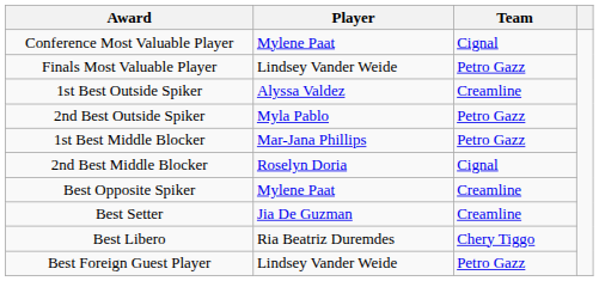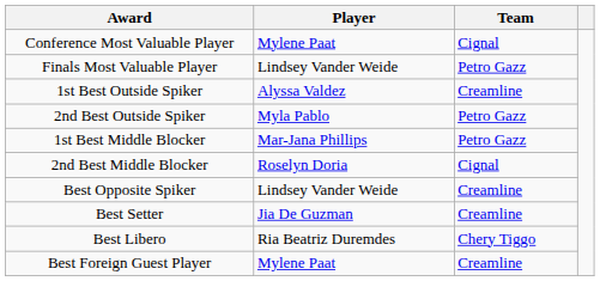Best Opposite Spiker | Player: Mylene Paat -> Lindsey Vander Weide
Best Foreign Guest Player | Player: Lindsey Vander Weide -> Mylene Paat
Best Foreign Guest Player | Team: Petro Gazz -> Creamline
